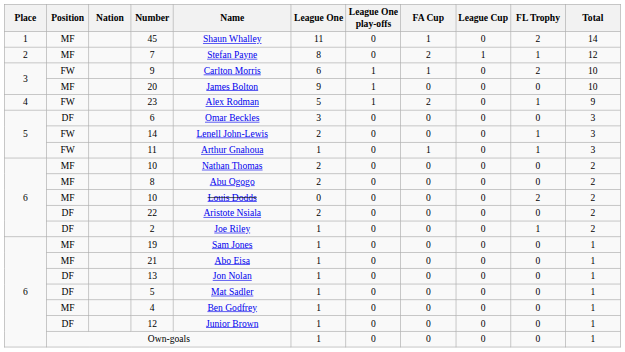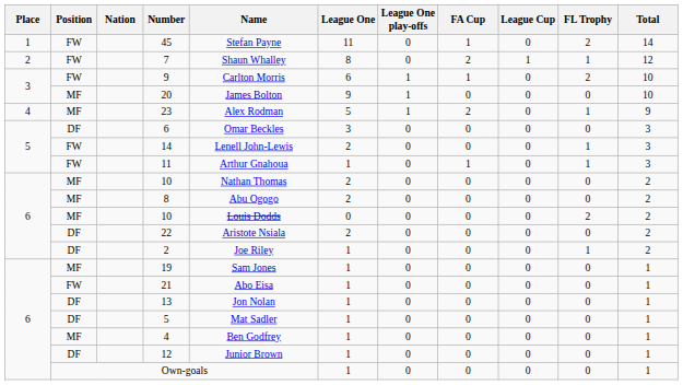45 | Position: MF -> FW
45 | Name: Shaun Whalley -> Stefan Payne
7 | Position: MF -> FW
7 | Name: Stefan Payne -> Shaun Whalley
23 | Position: FW -> MF
21 | Position: MF -> FW
